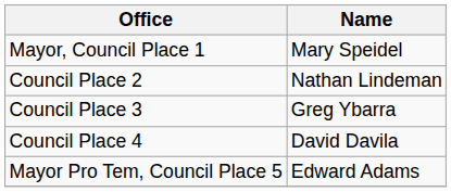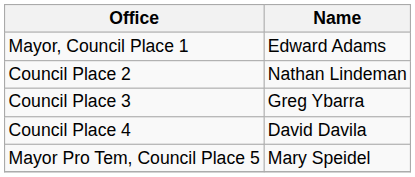Mayor, Council Place 1 | Name: Mary Speidel -> Edward Adams
Mayor Pro Tem, Council Place 5 | Name: Edward Adams -> Mary Speidel
